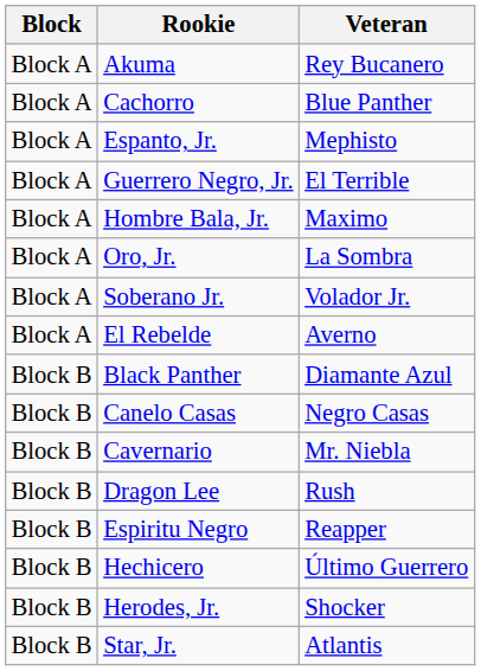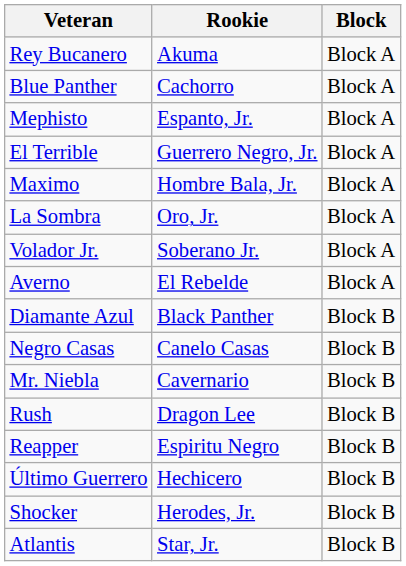columns swapped: Block <-> Veteran
